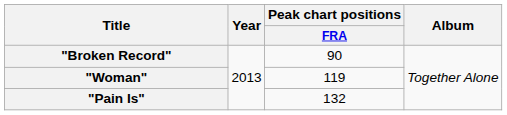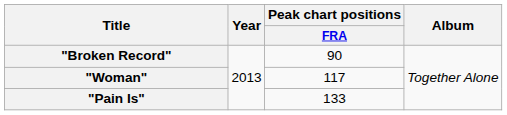"Woman" | Peak chart positions / FRA: 119 -> 117
"Pain Is" | Peak chart positions / FRA: 132 -> 133
